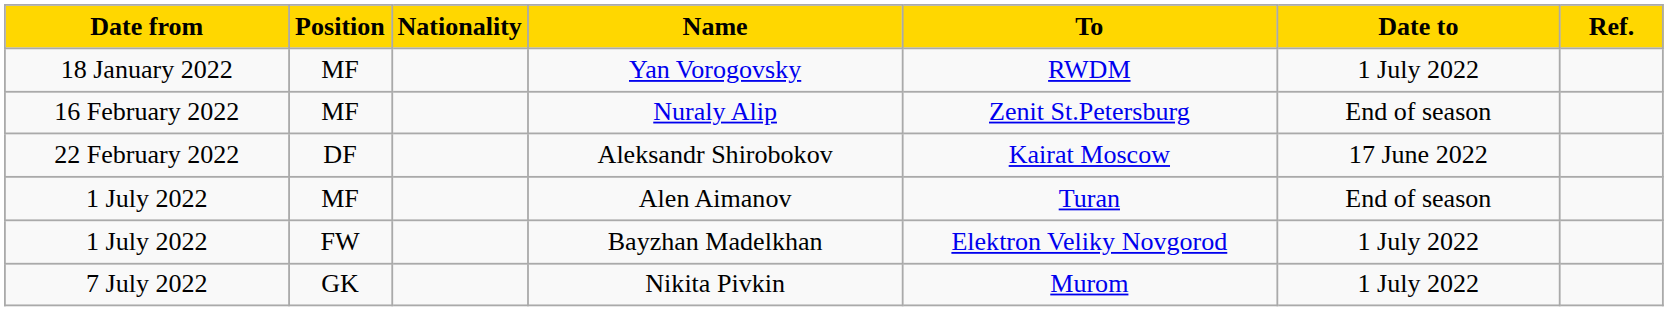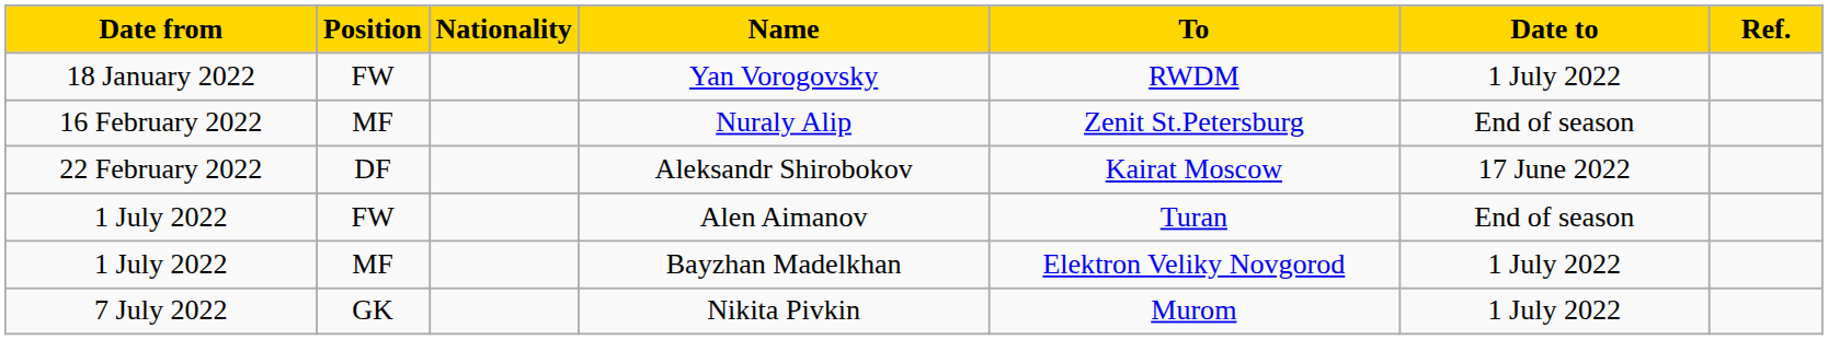Yan Vorogovsky | Position: MF -> FW
Alen Aimanov | Position: MF -> FW
Bayzhan Madelkhan | Position: FW -> MF
